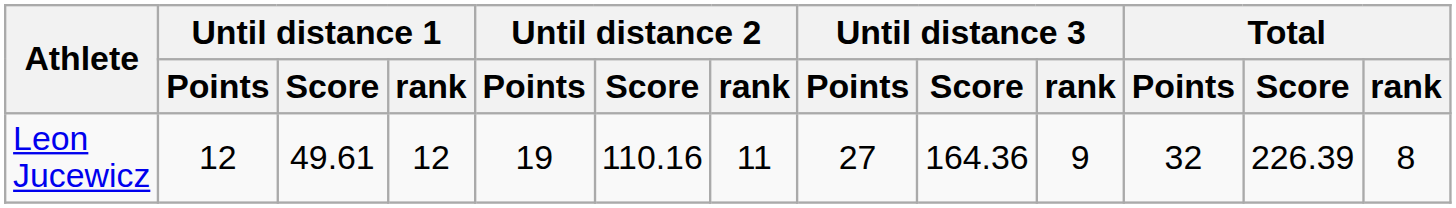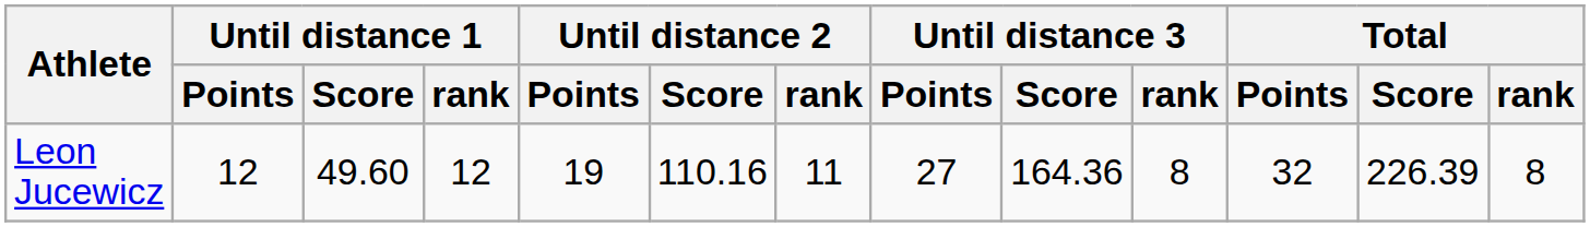Leon Jucewicz | Until distance 1 / Score: 49.61 -> 49.60
Leon Jucewicz | Until distance 3 / rank: 9 -> 8
